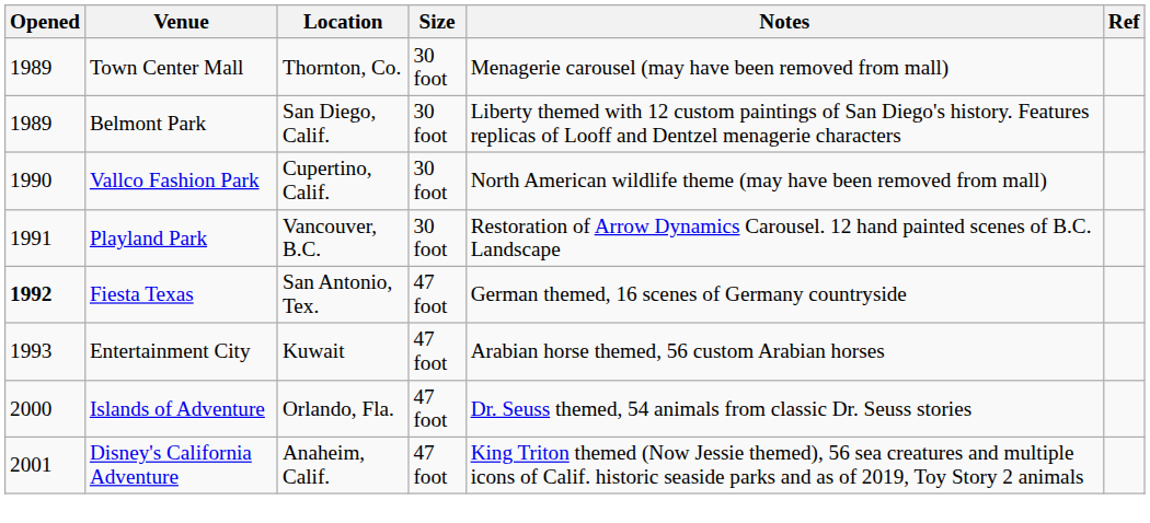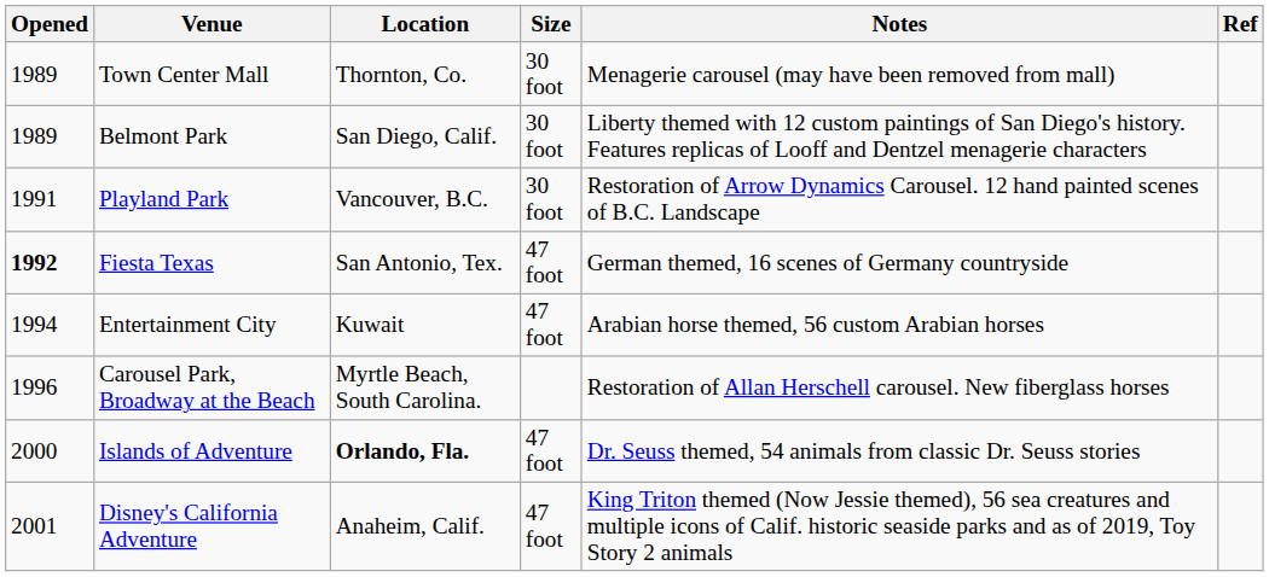- row: 1990 | Vallco Fashion Park | Cupertino, Calif. | 30 foot | North American wildlife theme (may have been removed from mall)
Entertainment City | Opened: 1993 -> 1994
+ row: 1996 | Carousel Park, Broadway at the Beach | Myrtle Beach, South Carolina. | Restoration of Allan Herschell carousel. New fiberglass horses
Islands of Adventure | Location: normal -> bold
